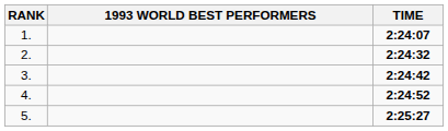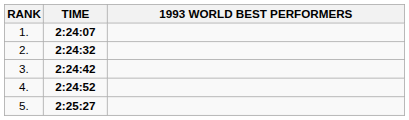columns swapped: 1993 WORLD BEST PERFORMERS <-> TIME
